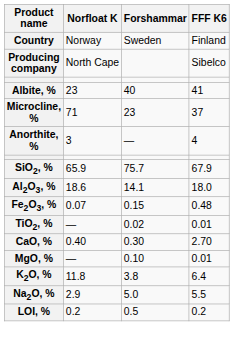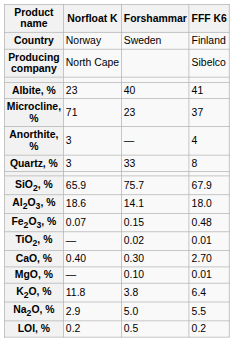+ row: Quartz, % | 3 | 33 | 8
